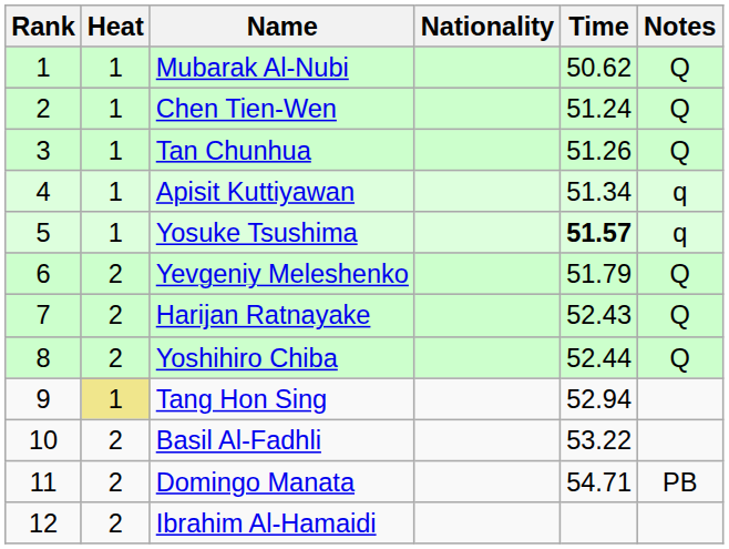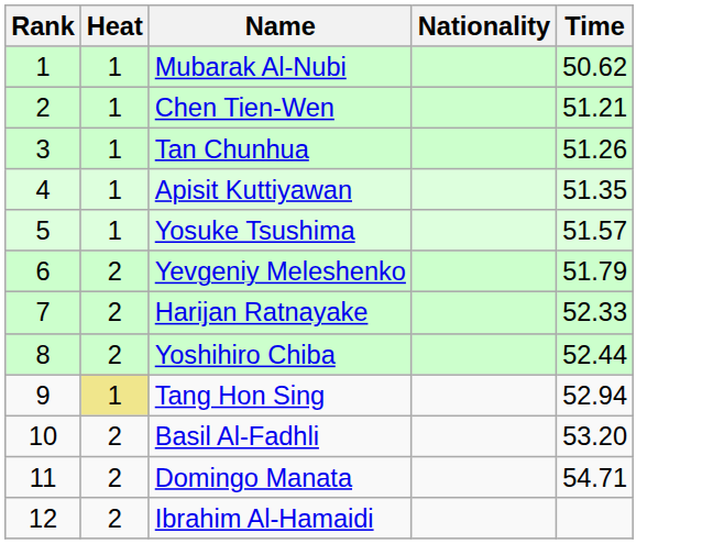- column: Notes | Q | Q | Q | q | q | Q | Q | Q | PB
Chen Tien-Wen | Time: 51.24 -> 51.21
Apisit Kuttiyawan | Time: 51.34 -> 51.35
Yosuke Tsushima | Time: bold -> normal
Harijan Ratnayake | Time: 52.43 -> 52.33
Basil Al-Fadhli | Time: 53.22 -> 53.20
